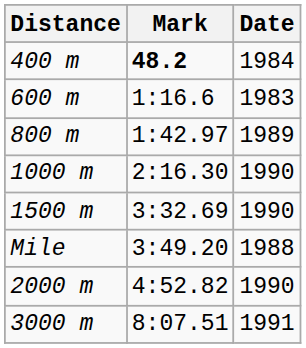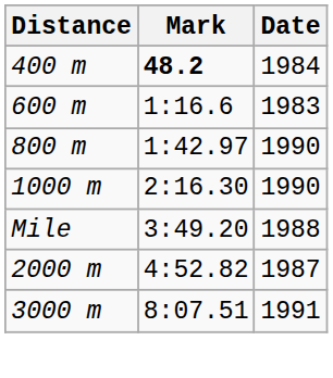800 m | Date: 1989 -> 1990
- row: 1500 m | 3:32.69 | 1990
2000 m | Date: 1990 -> 1987
